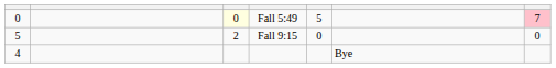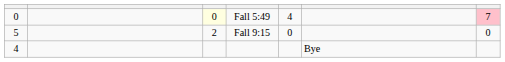Fall 5:49 | column 5: 5 -> 4
